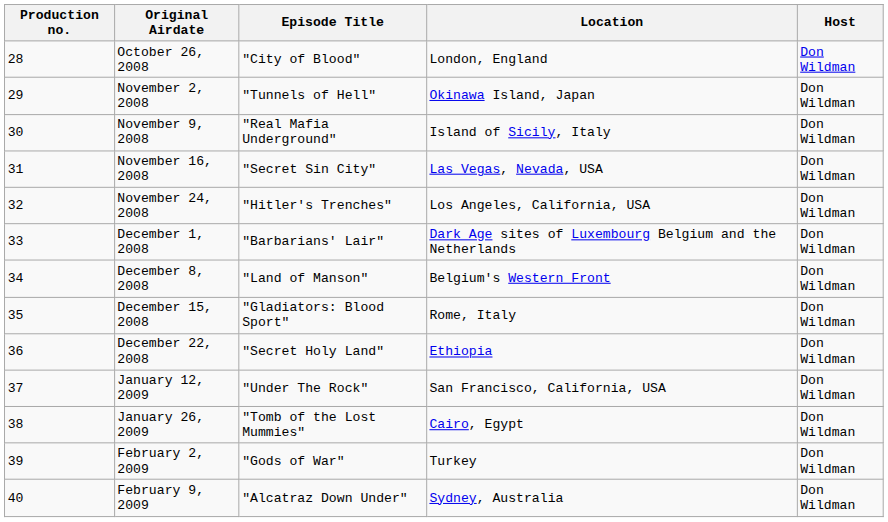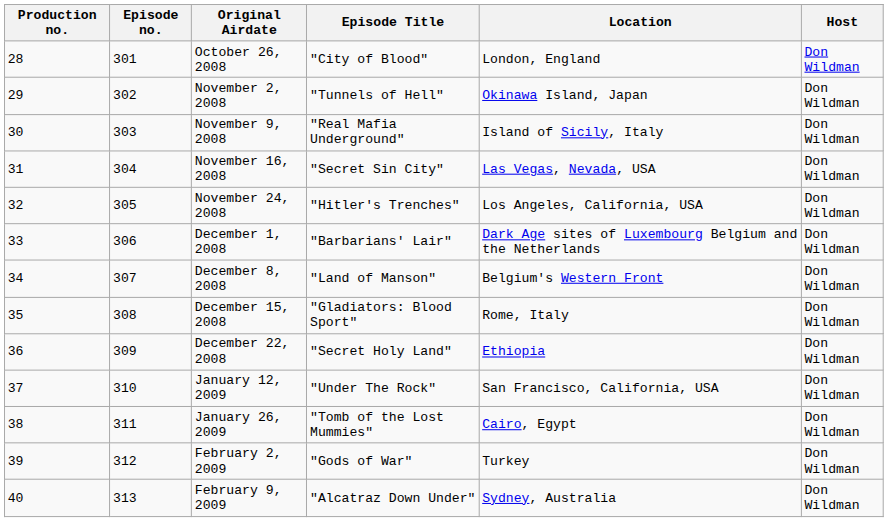+ column: Episode no. | 301 | 302 | 303 | 304 | 305 | 306 | 307 | 308 | 309 | 310 | 311 | 312 | 313
